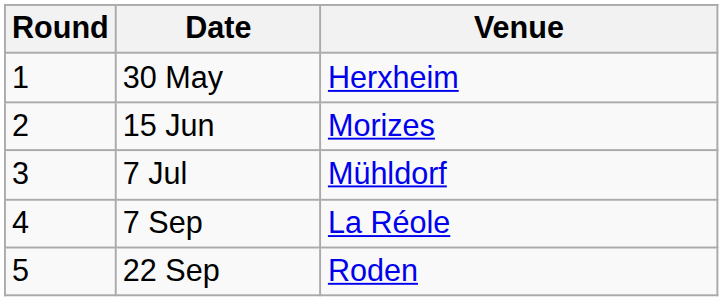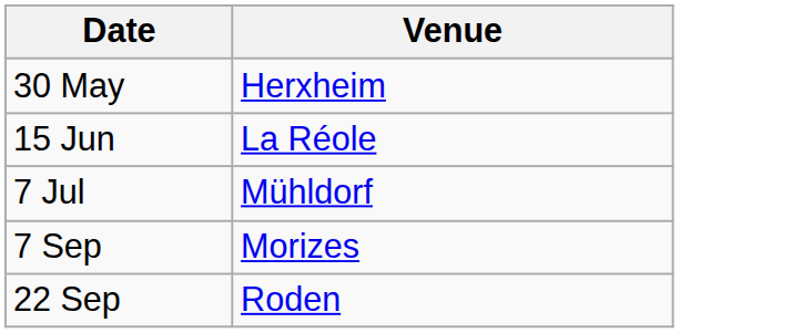- column: Round | 1 | 2 | 3 | 4 | 5
15 Jun | Venue: Morizes -> La Réole
7 Sep | Venue: La Réole -> Morizes
